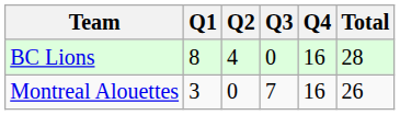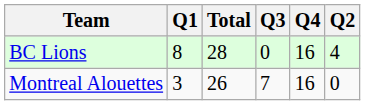columns swapped: Q2 <-> Total
